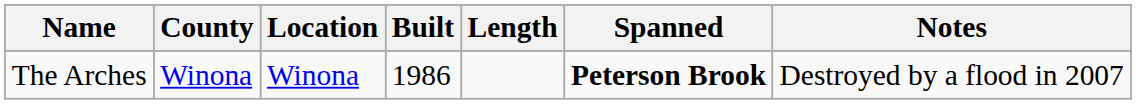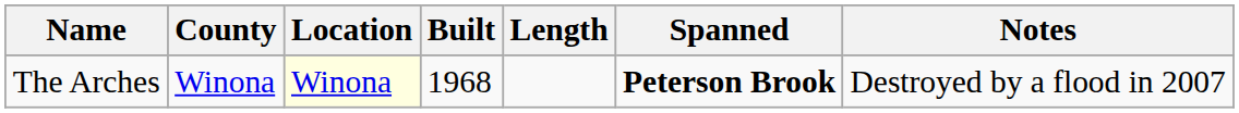The Arches | Location: no background -> lightyellow background
The Arches | Built: 1986 -> 1968
